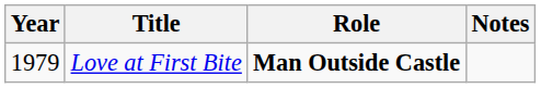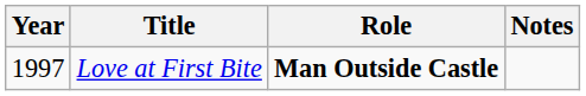Love at First Bite | Year: 1979 -> 1997
